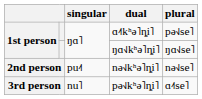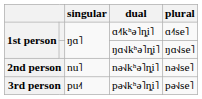ɑ˨˦kʰə˥ȵi˥ | plural: pə˧˩se˥ -> ɑ˨˦se˥
nə˧˩kʰə˥ȵi˥ | singular: pu˨˦ -> nu˥
pə˧˩kʰə˥ȵi˥ | singular: nu˥ -> pu˨˦
pə˧˩kʰə˥ȵi˥ | plural: ɑ˨˦se˥ -> pə˧˩se˥
